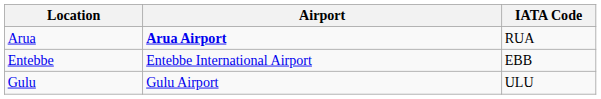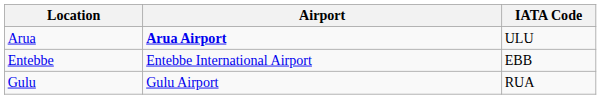Arua | IATA Code: RUA -> ULU
Gulu | IATA Code: ULU -> RUA
